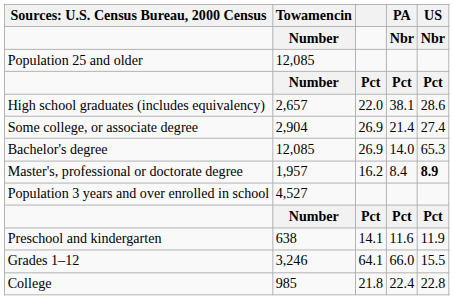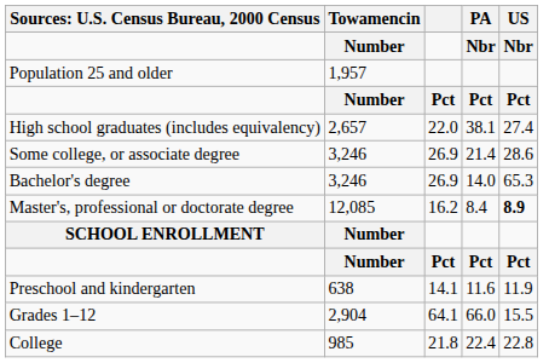Population 25 and older | Towamencin: 12,085 -> 1,957
High school graduates (includes equivalency) | US: 28.6 -> 27.4
Some college, or associate degree | Towamencin: 2,904 -> 3,246
Some college, or associate degree | US: 27.4 -> 28.6
Bachelor's degree | Towamencin: 12,085 -> 3,246
Master's, professional or doctorate degree | Towamencin: 1,957 -> 12,085
+ row: SCHOOL ENROLLMENT | Number
- row: Population 3 years and over enrolled in school | 4,527
Grades 1–12 | Towamencin: 3,246 -> 2,904
